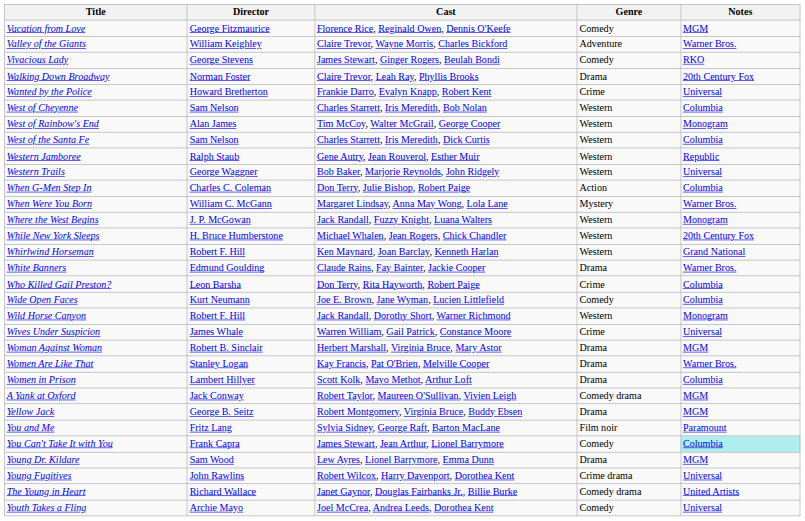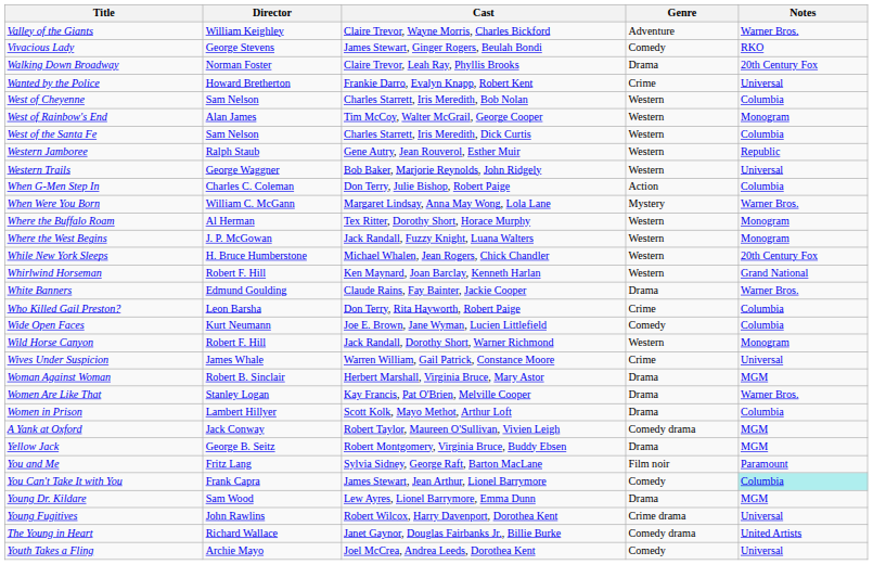- row: Vacation from Love | George Fitzmaurice | Florence Rice, Reginald Owen, Dennis O'Keefe | Comedy | MGM
+ row: Where the Buffalo Roam | Al Herman | Tex Ritter, Dorothy Short, Horace Murphy | Western | Monogram
